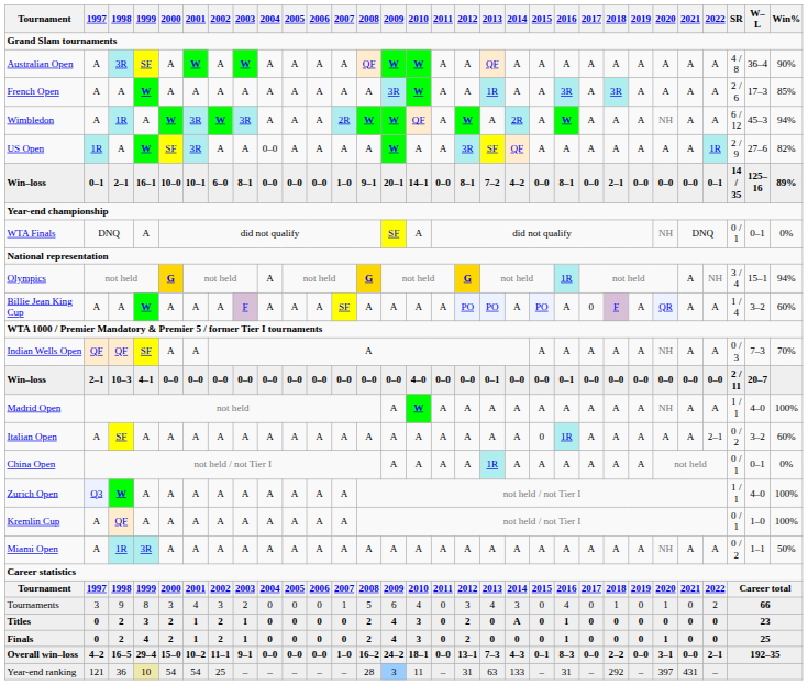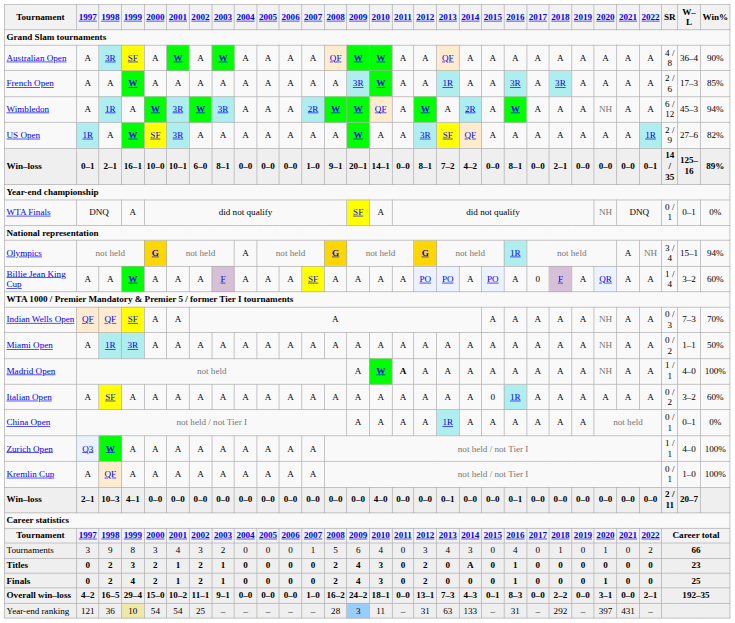US Open | 2004: 0–0 -> A
rows swapped: Miami Open <-> Win–loss / 10–3
Madrid Open | 2011: normal -> bold
Italian Open | 2022: 2–1 -> A
